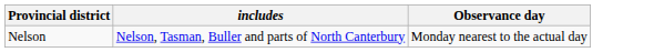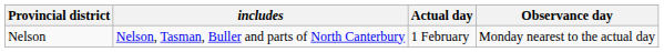+ column: Actual day | 1 February
